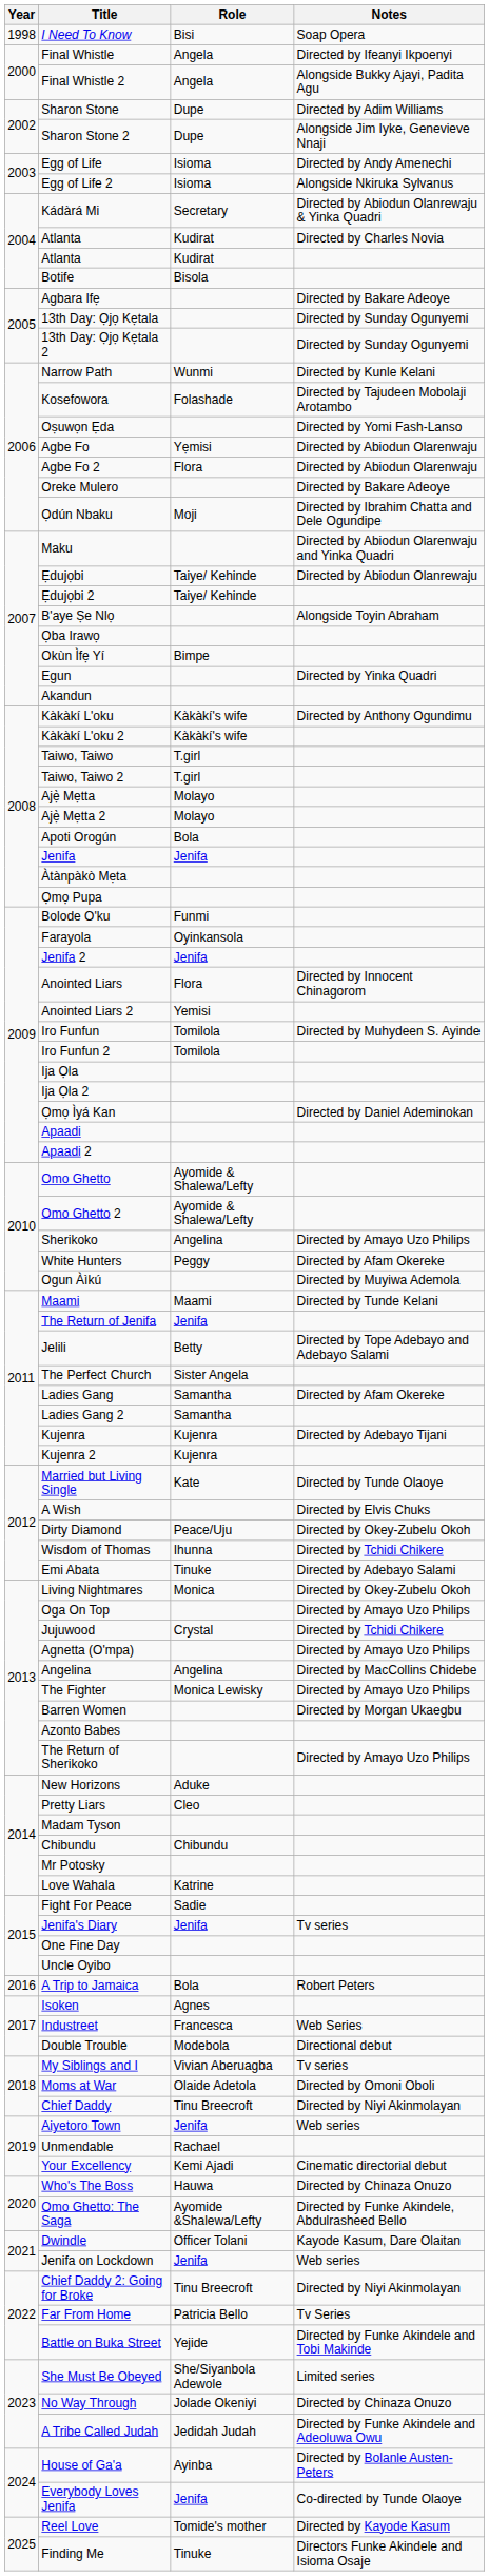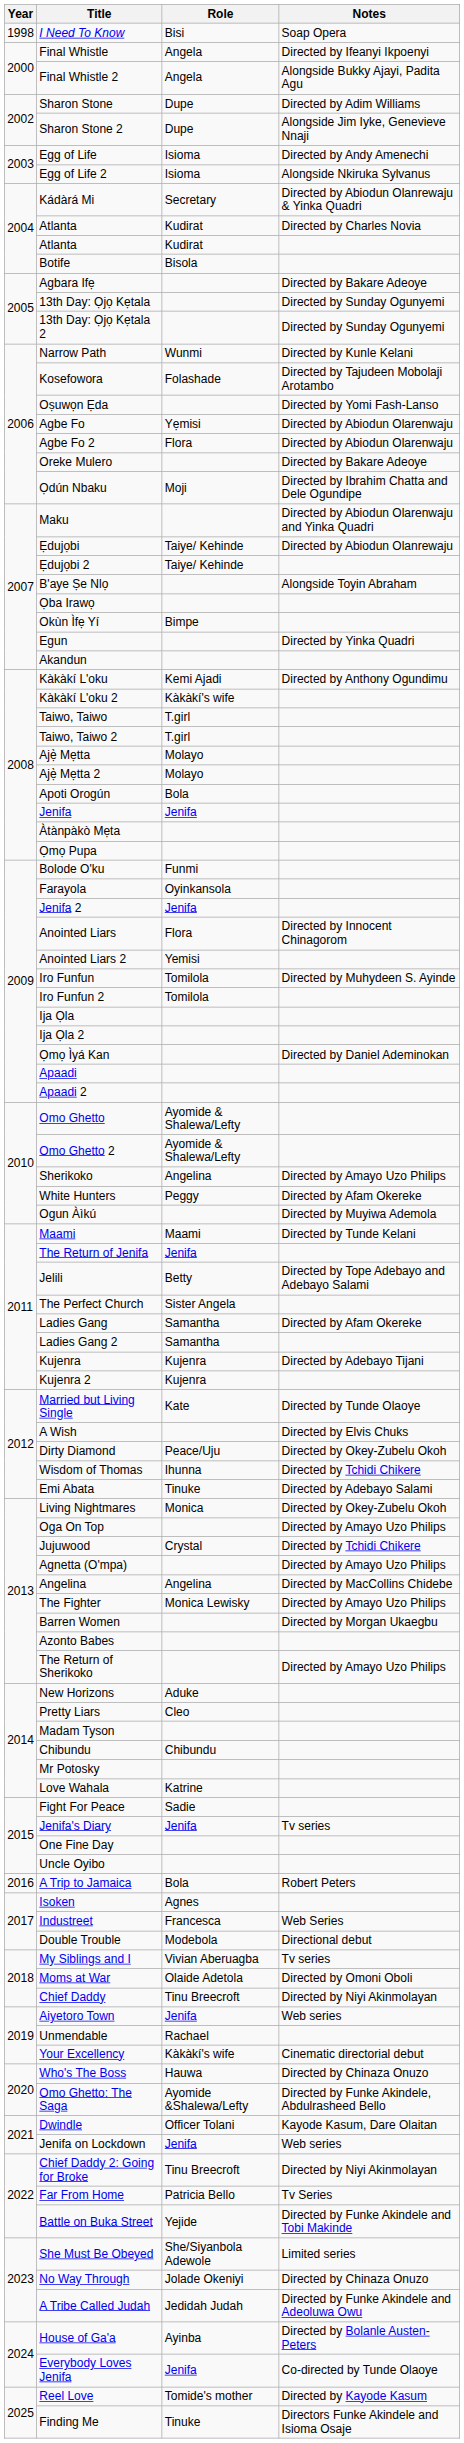Kàkàkí L'oku | Role: Kàkàkí's wife -> Kemi Ajadi
Your Excellency | Role: Kemi Ajadi -> Kàkàkí's wife
